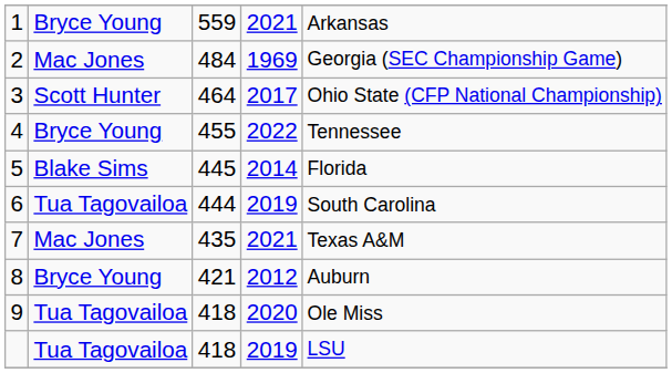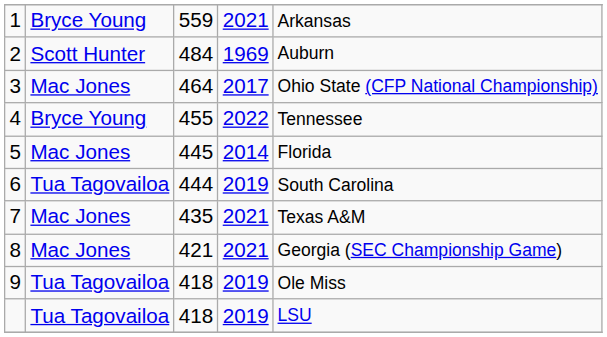2 | column 2: Mac Jones -> Scott Hunter
2 | column 5: Georgia (SEC Championship Game) -> Auburn
3 | column 2: Scott Hunter -> Mac Jones
5 | column 2: Blake Sims -> Mac Jones
8 | column 2: Bryce Young -> Mac Jones
8 | column 4: 2012 -> 2021
8 | column 5: Auburn -> Georgia (SEC Championship Game)
9 | column 4: 2020 -> 2019
